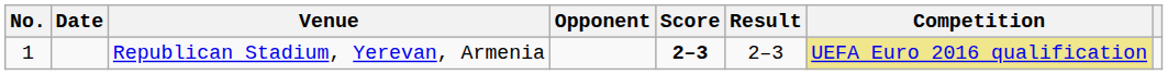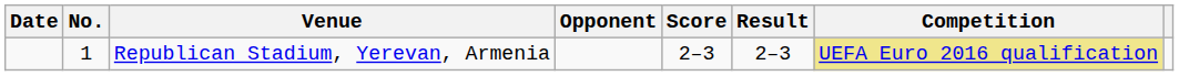columns swapped: No. <-> Date
Republican Stadium, Yerevan, Armenia | Score: bold -> normal
